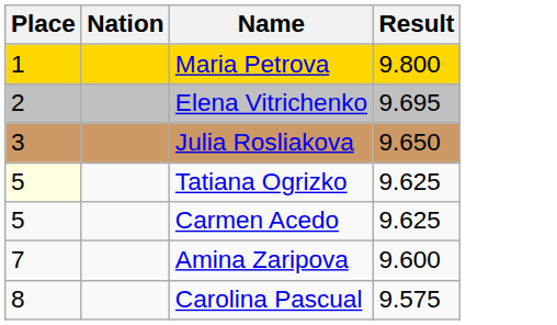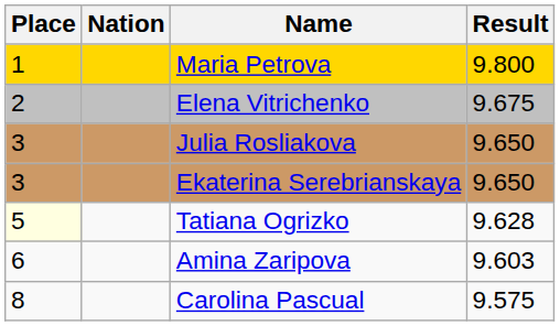Elena Vitrichenko | Result: 9.695 -> 9.675
+ row: 3 | Ekaterina Serebrianskaya | 9.650
Tatiana Ogrizko | Result: 9.625 -> 9.628
- row: 5 | Carmen Acedo | 9.625
Amina Zaripova | Place: 7 -> 6
Amina Zaripova | Result: 9.600 -> 9.603
